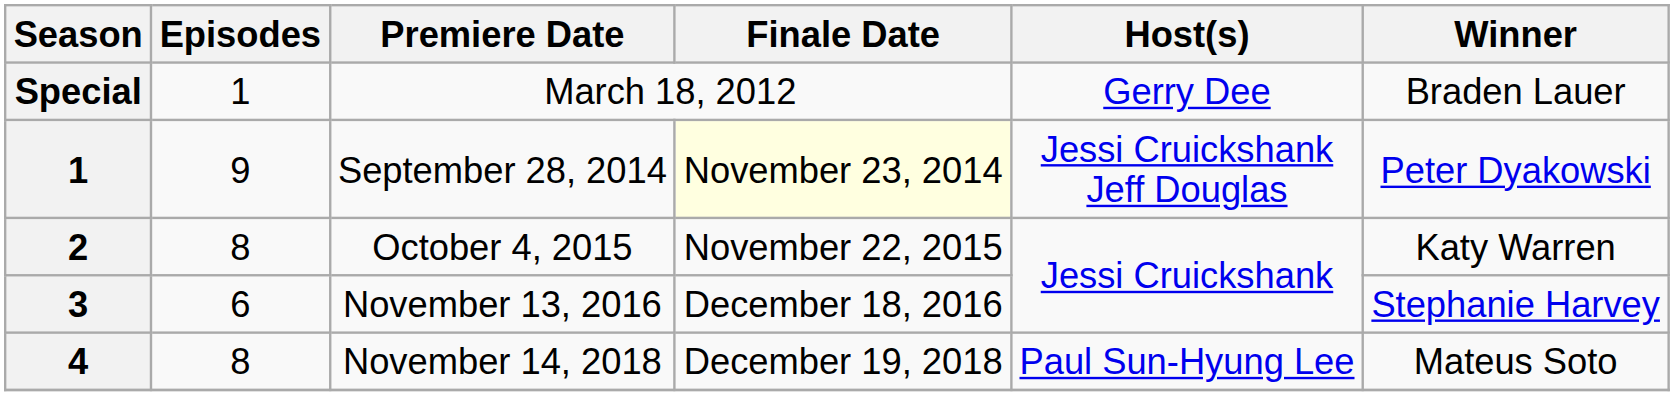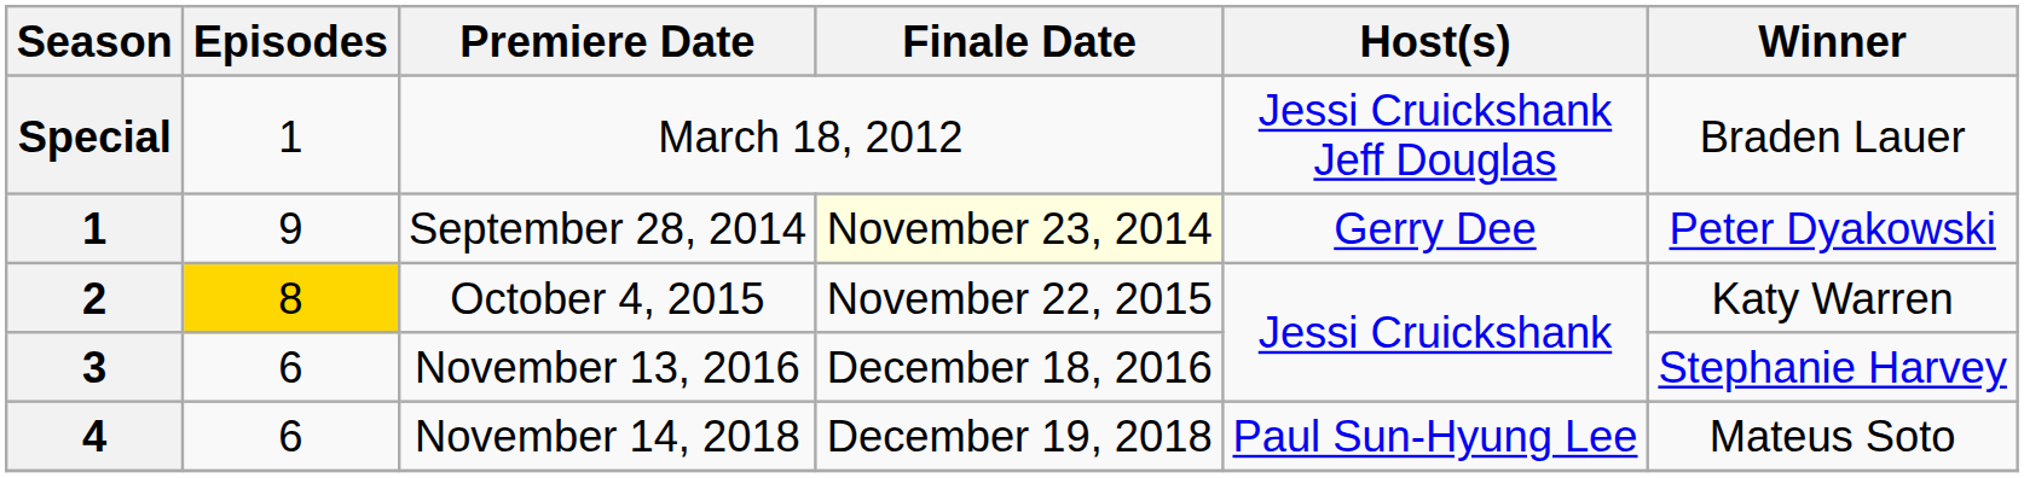March 18, 2012 | Host(s): Gerry Dee -> Jessi Cruickshank Jeff Douglas
September 28, 2014 | Host(s): Jessi Cruickshank Jeff Douglas -> Gerry Dee
October 4, 2015 | Episodes: no background -> gold background
November 14, 2018 | Episodes: 8 -> 6
